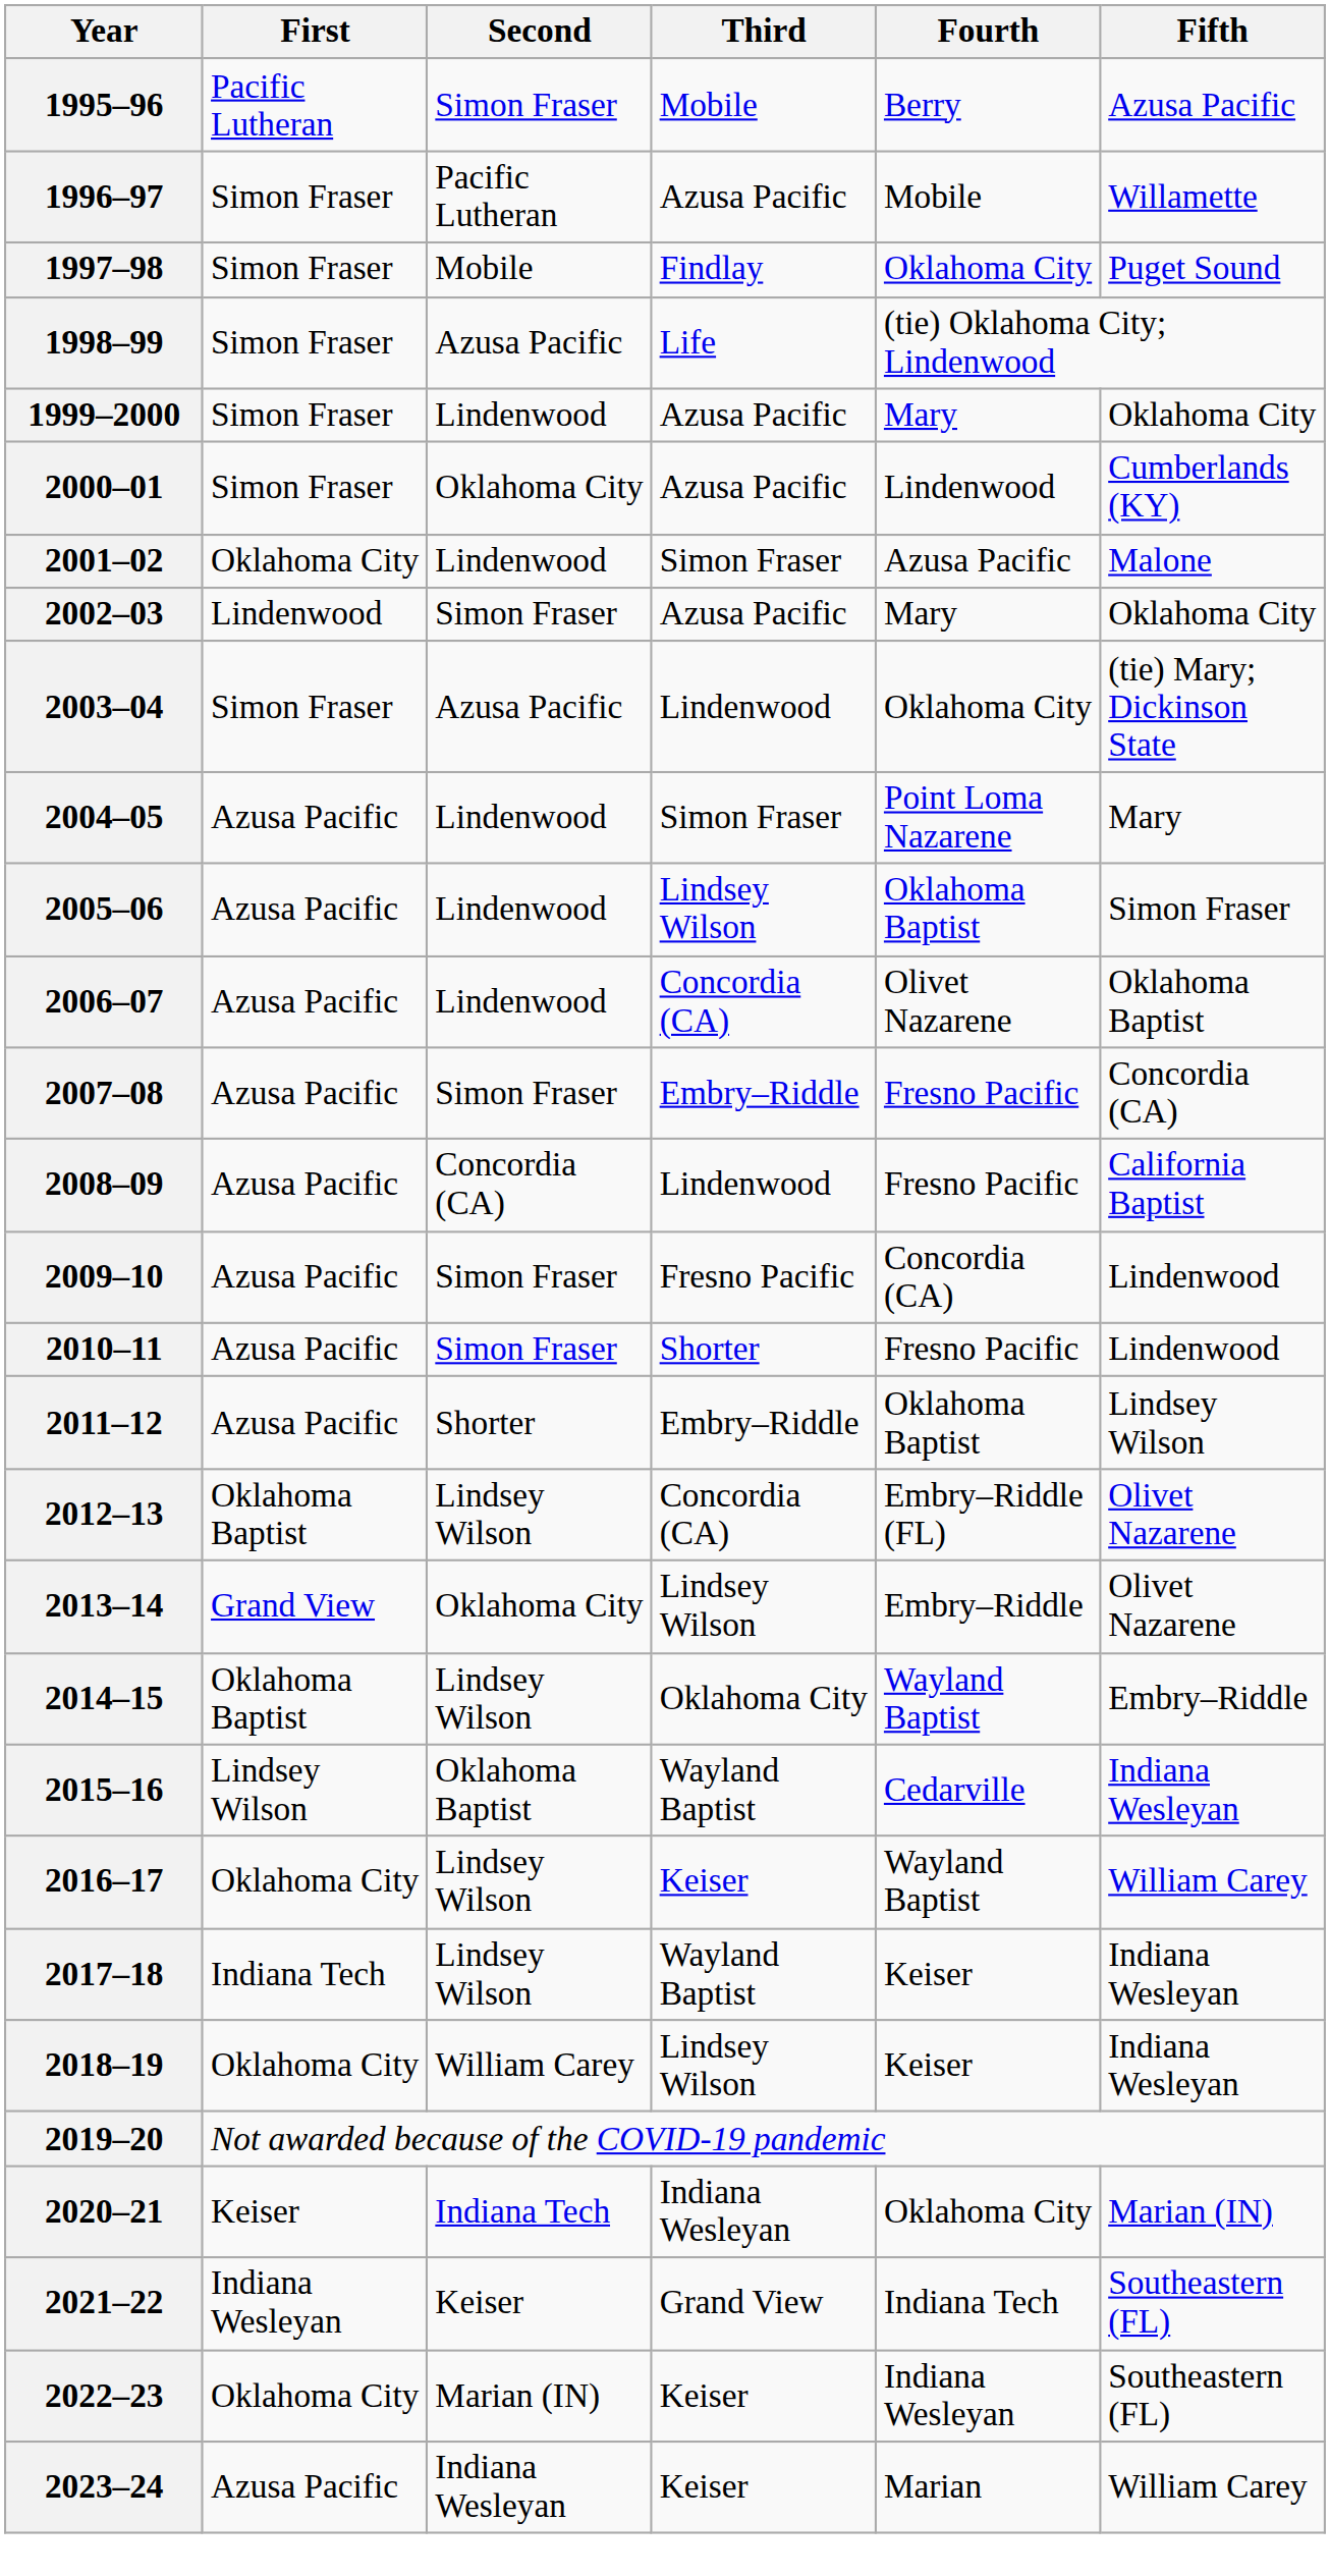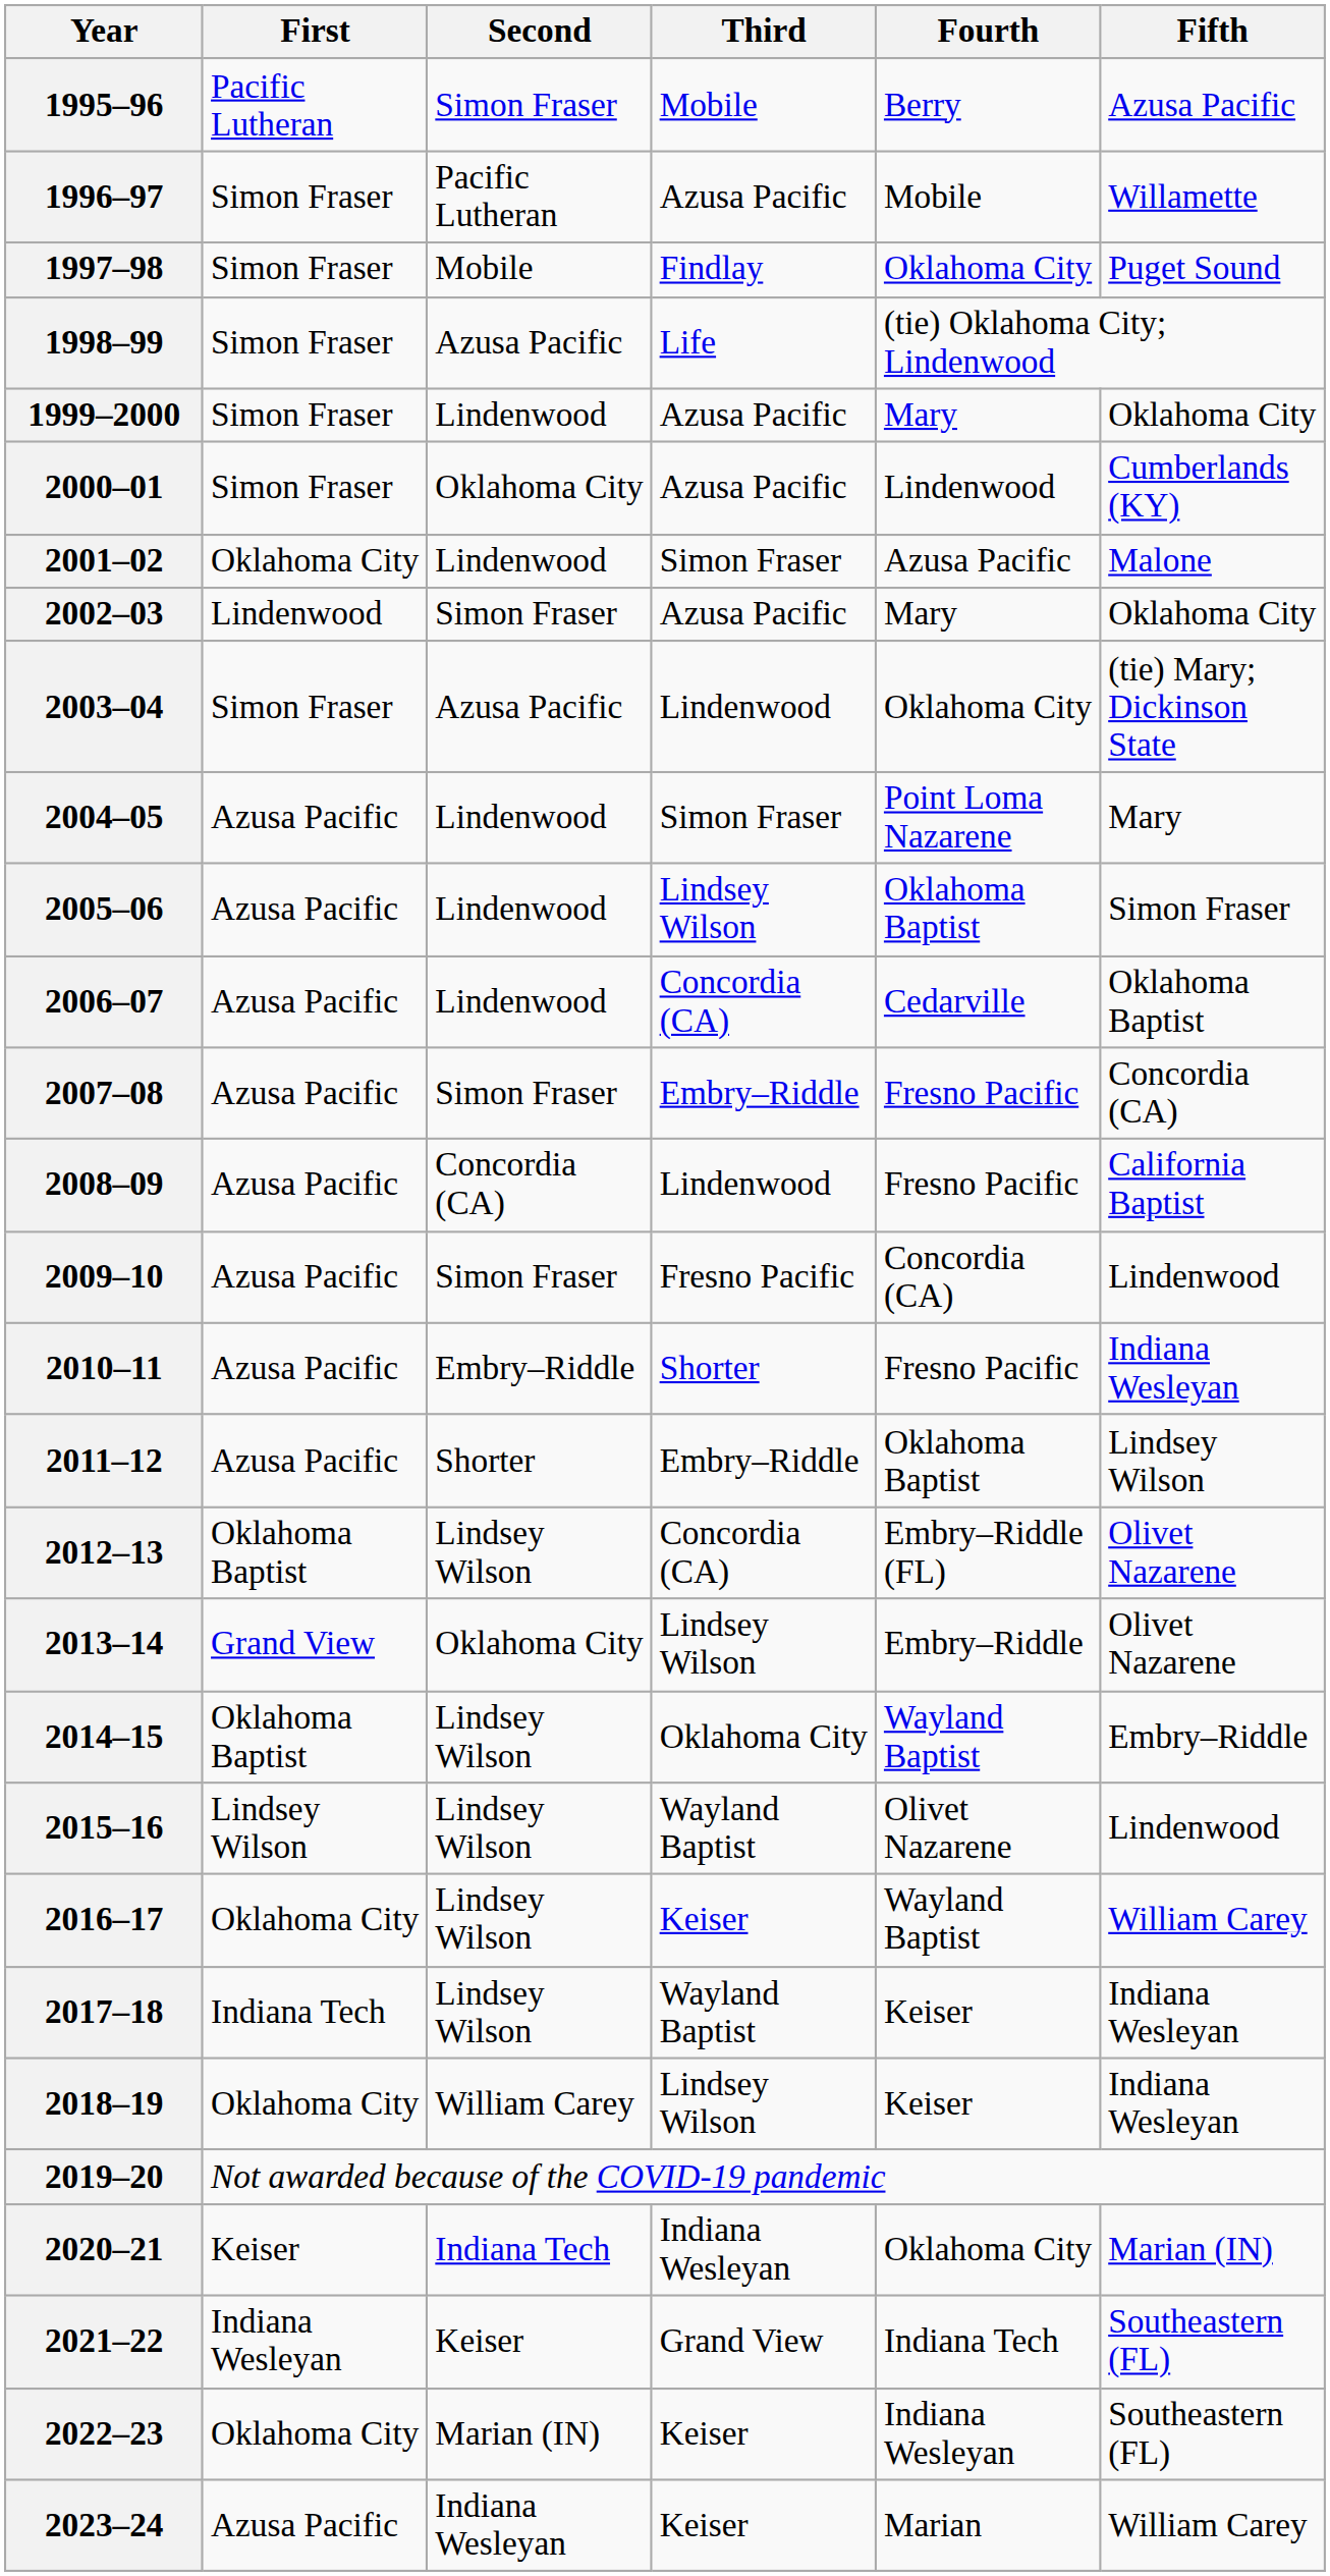2006–07 | Fourth: Olivet Nazarene -> Cedarville
2010–11 | Second: Simon Fraser -> Embry–Riddle
2010–11 | Fifth: Lindenwood -> Indiana Wesleyan
2015–16 | Second: Oklahoma Baptist -> Lindsey Wilson
2015–16 | Fourth: Cedarville -> Olivet Nazarene
2015–16 | Fifth: Indiana Wesleyan -> Lindenwood
